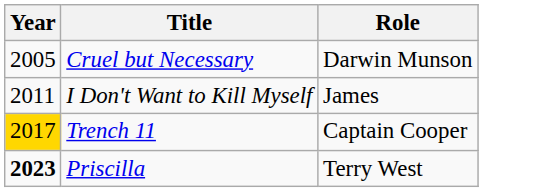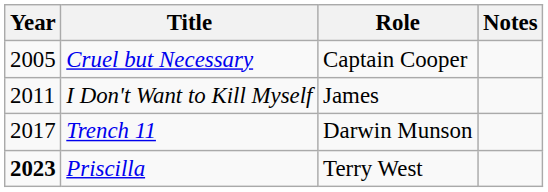+ column: Notes
Cruel but Necessary | Role: Darwin Munson -> Captain Cooper
Trench 11 | Year: gold background -> no background
Trench 11 | Role: Captain Cooper -> Darwin Munson
